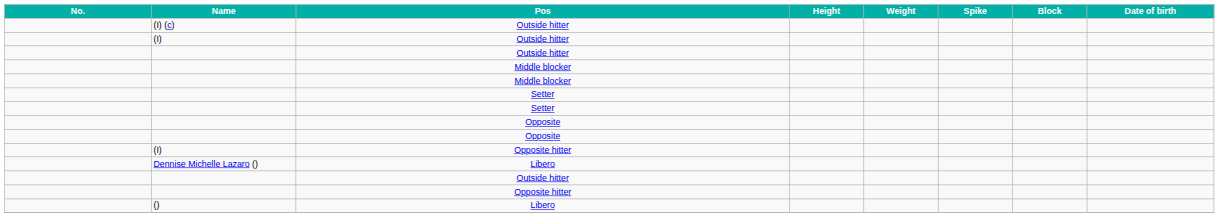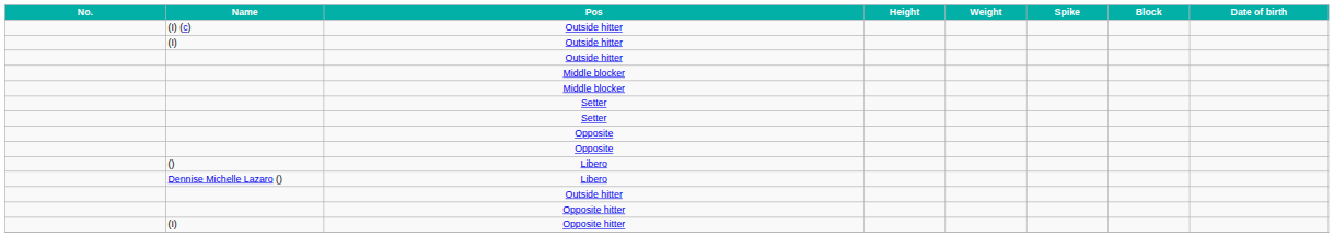rows swapped: () / Libero <-> (I) / Opposite hitter
